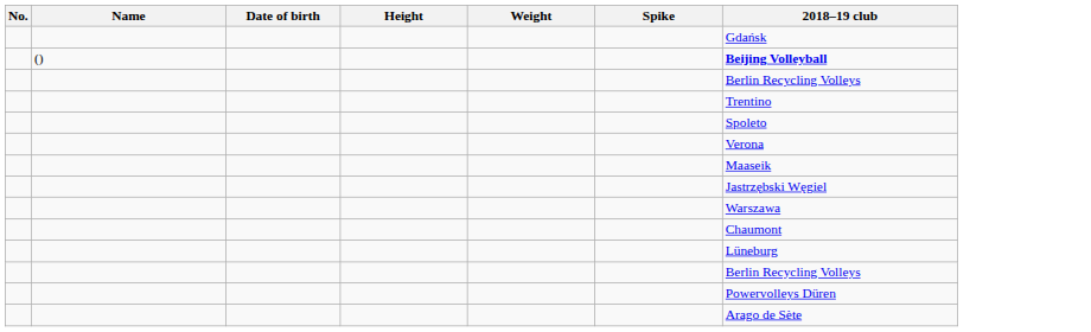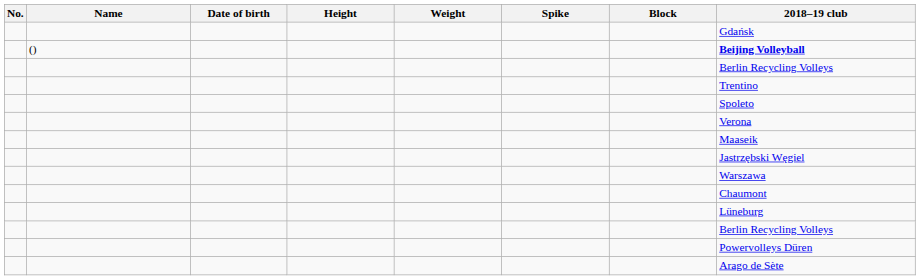+ column: Block
